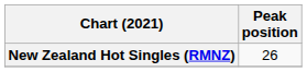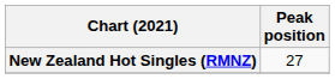New Zealand Hot Singles (RMNZ) | Peak position: 26 -> 27
